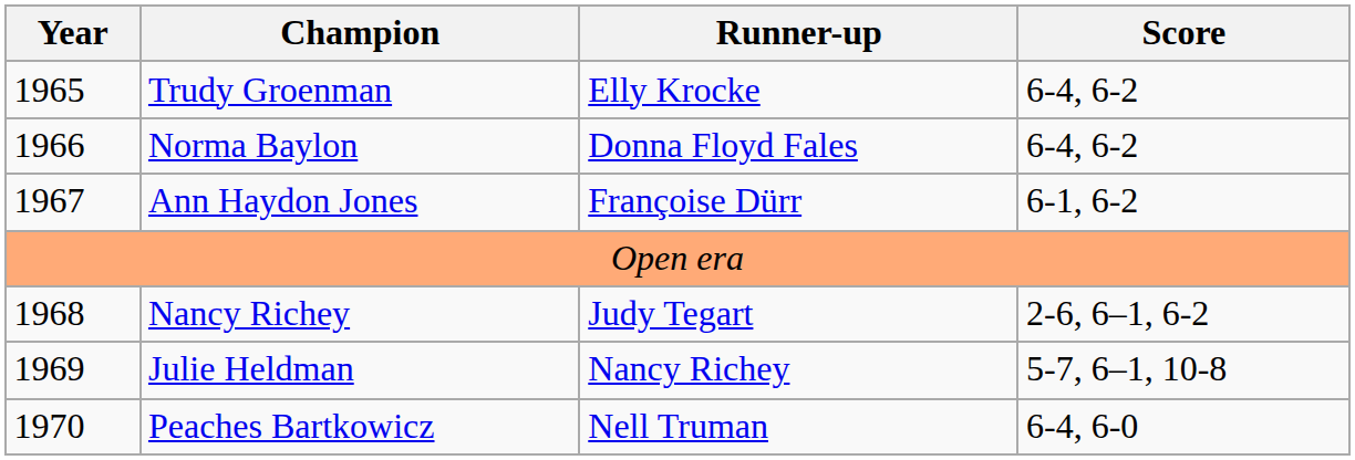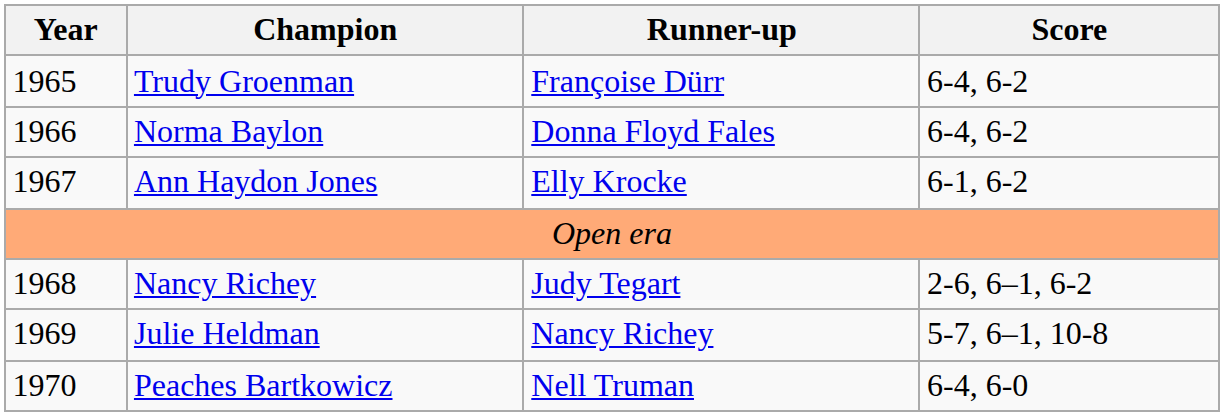Trudy Groenman | Runner-up: Elly Krocke -> Françoise Dürr
Ann Haydon Jones | Runner-up: Françoise Dürr -> Elly Krocke
